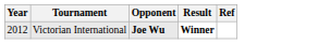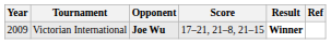+ column: Score | 17–21, 21–8, 21–15
Victorian International | Year: 2012 -> 2009
